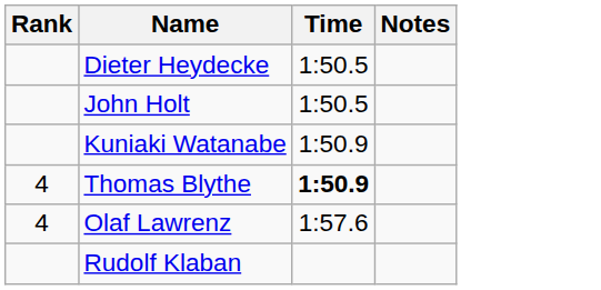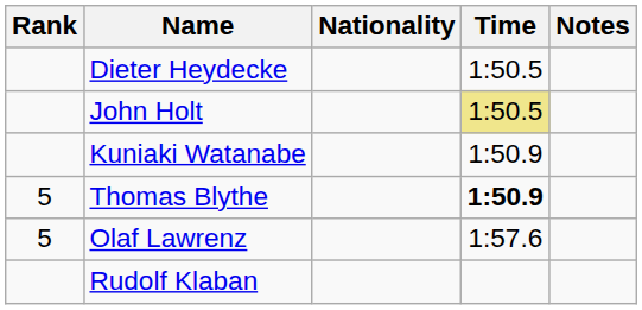+ column: Nationality
John Holt | Time: no background -> khaki background
Thomas Blythe | Rank: 4 -> 5
Olaf Lawrenz | Rank: 4 -> 5
